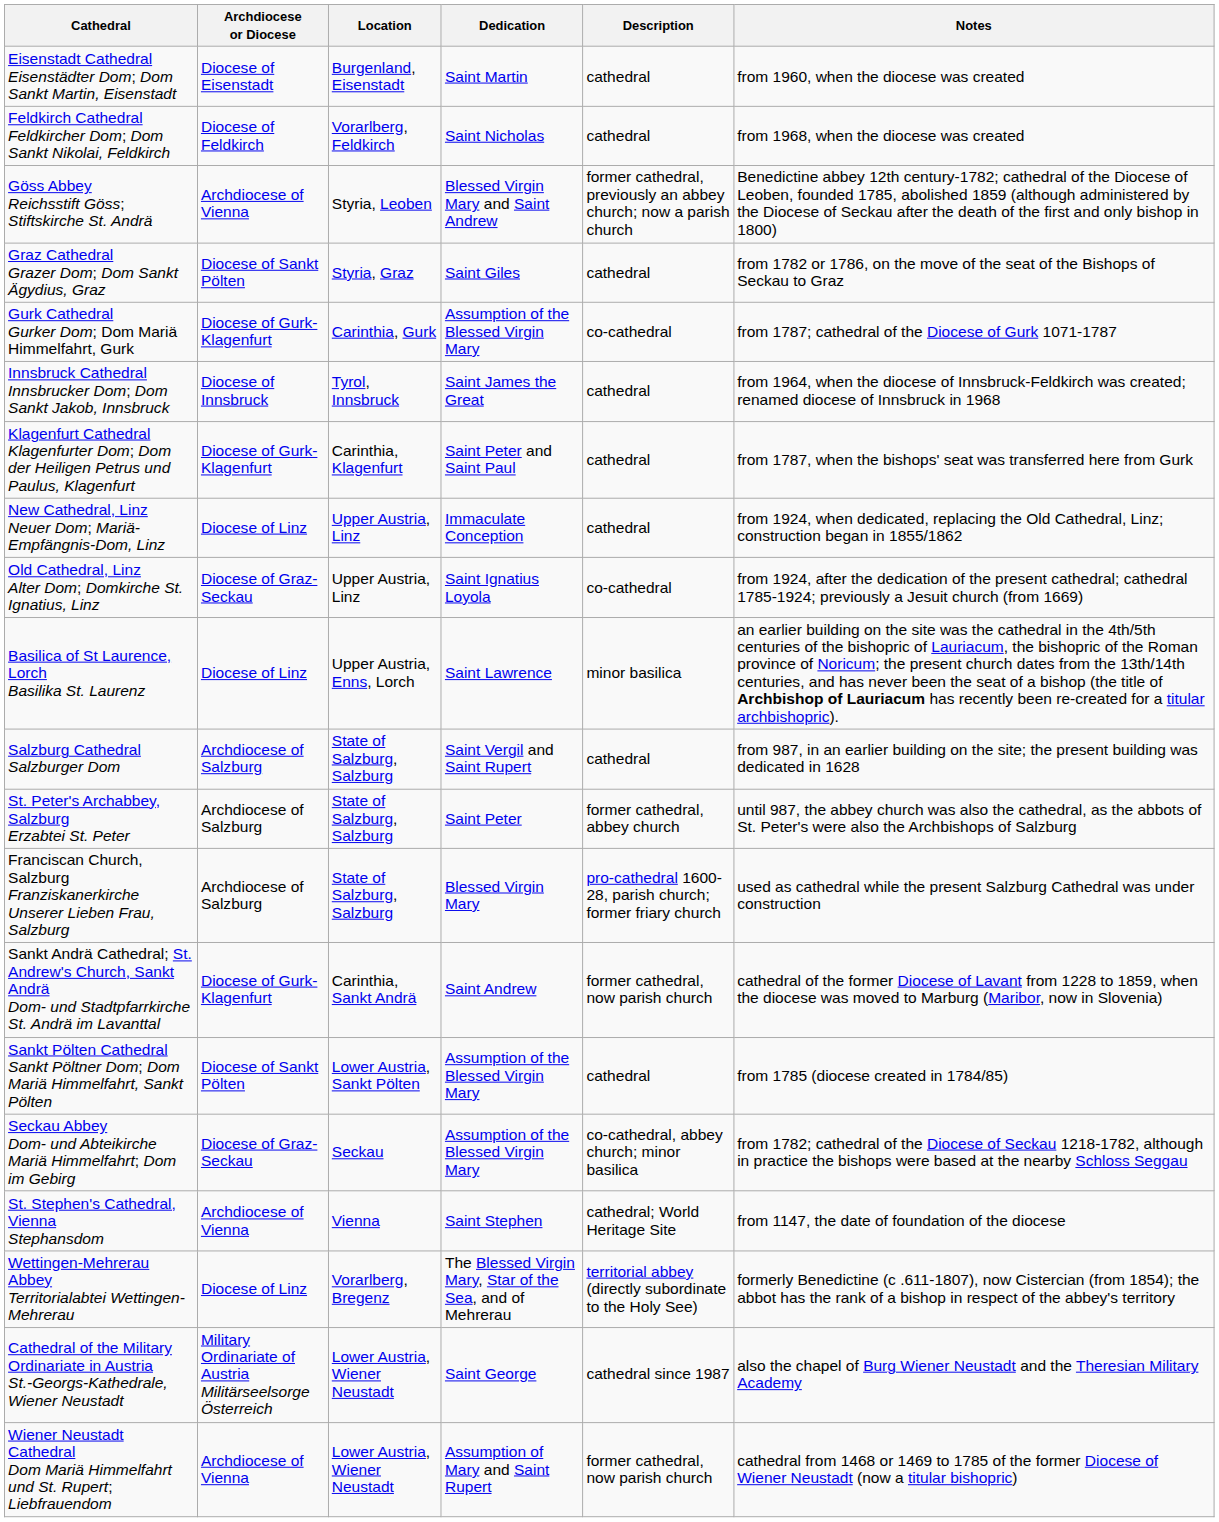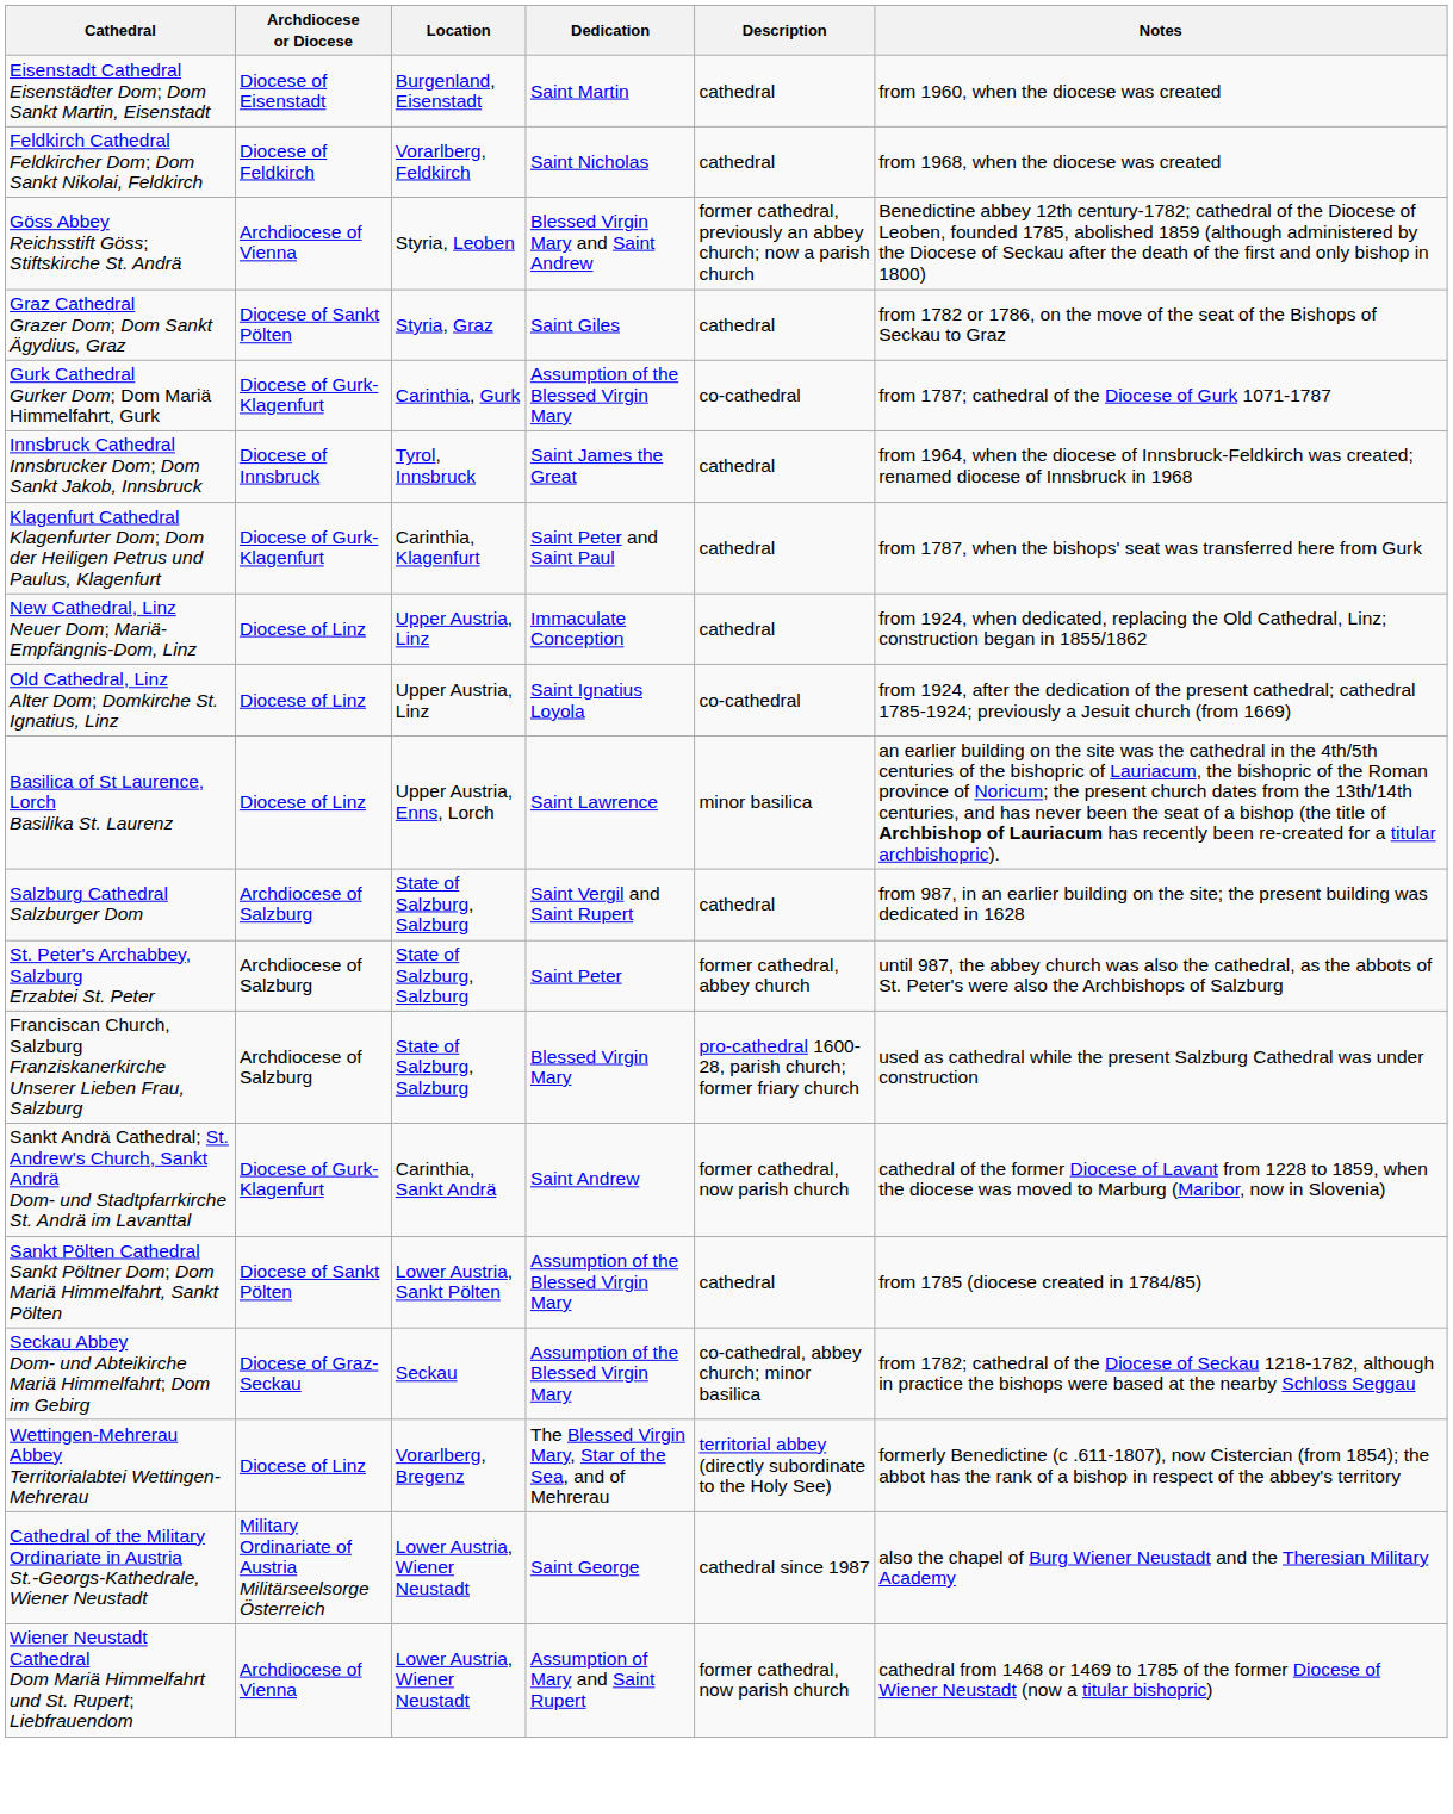Old Cathedral, Linz Alter Dom; Domkirche St. Ignatius, Linz | Archdiocese or Diocese: Diocese of Graz-Seckau -> Diocese of Linz
- row: St. Stephen's Cathedral, Vienna Stephansdom | Archdiocese of Vienna | Vienna | Saint Stephen | cathedral; World Heritage Site | from 1147, the date of foundation of the diocese
